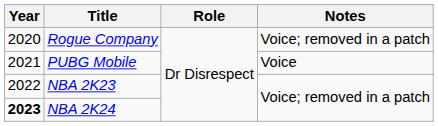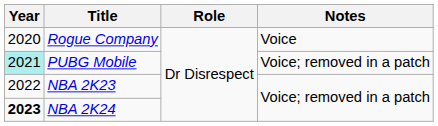Rogue Company | Notes: Voice; removed in a patch -> Voice
PUBG Mobile | Year: no background -> paleturquoise background
PUBG Mobile | Notes: Voice -> Voice; removed in a patch
